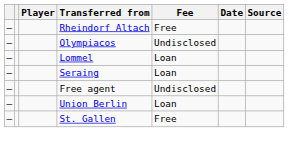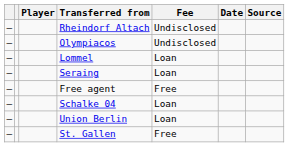Rheindorf Altach | Fee: Free -> Undisclosed
Free agent | Fee: Undisclosed -> Free
+ row: – | Schalke 04 | Loan
